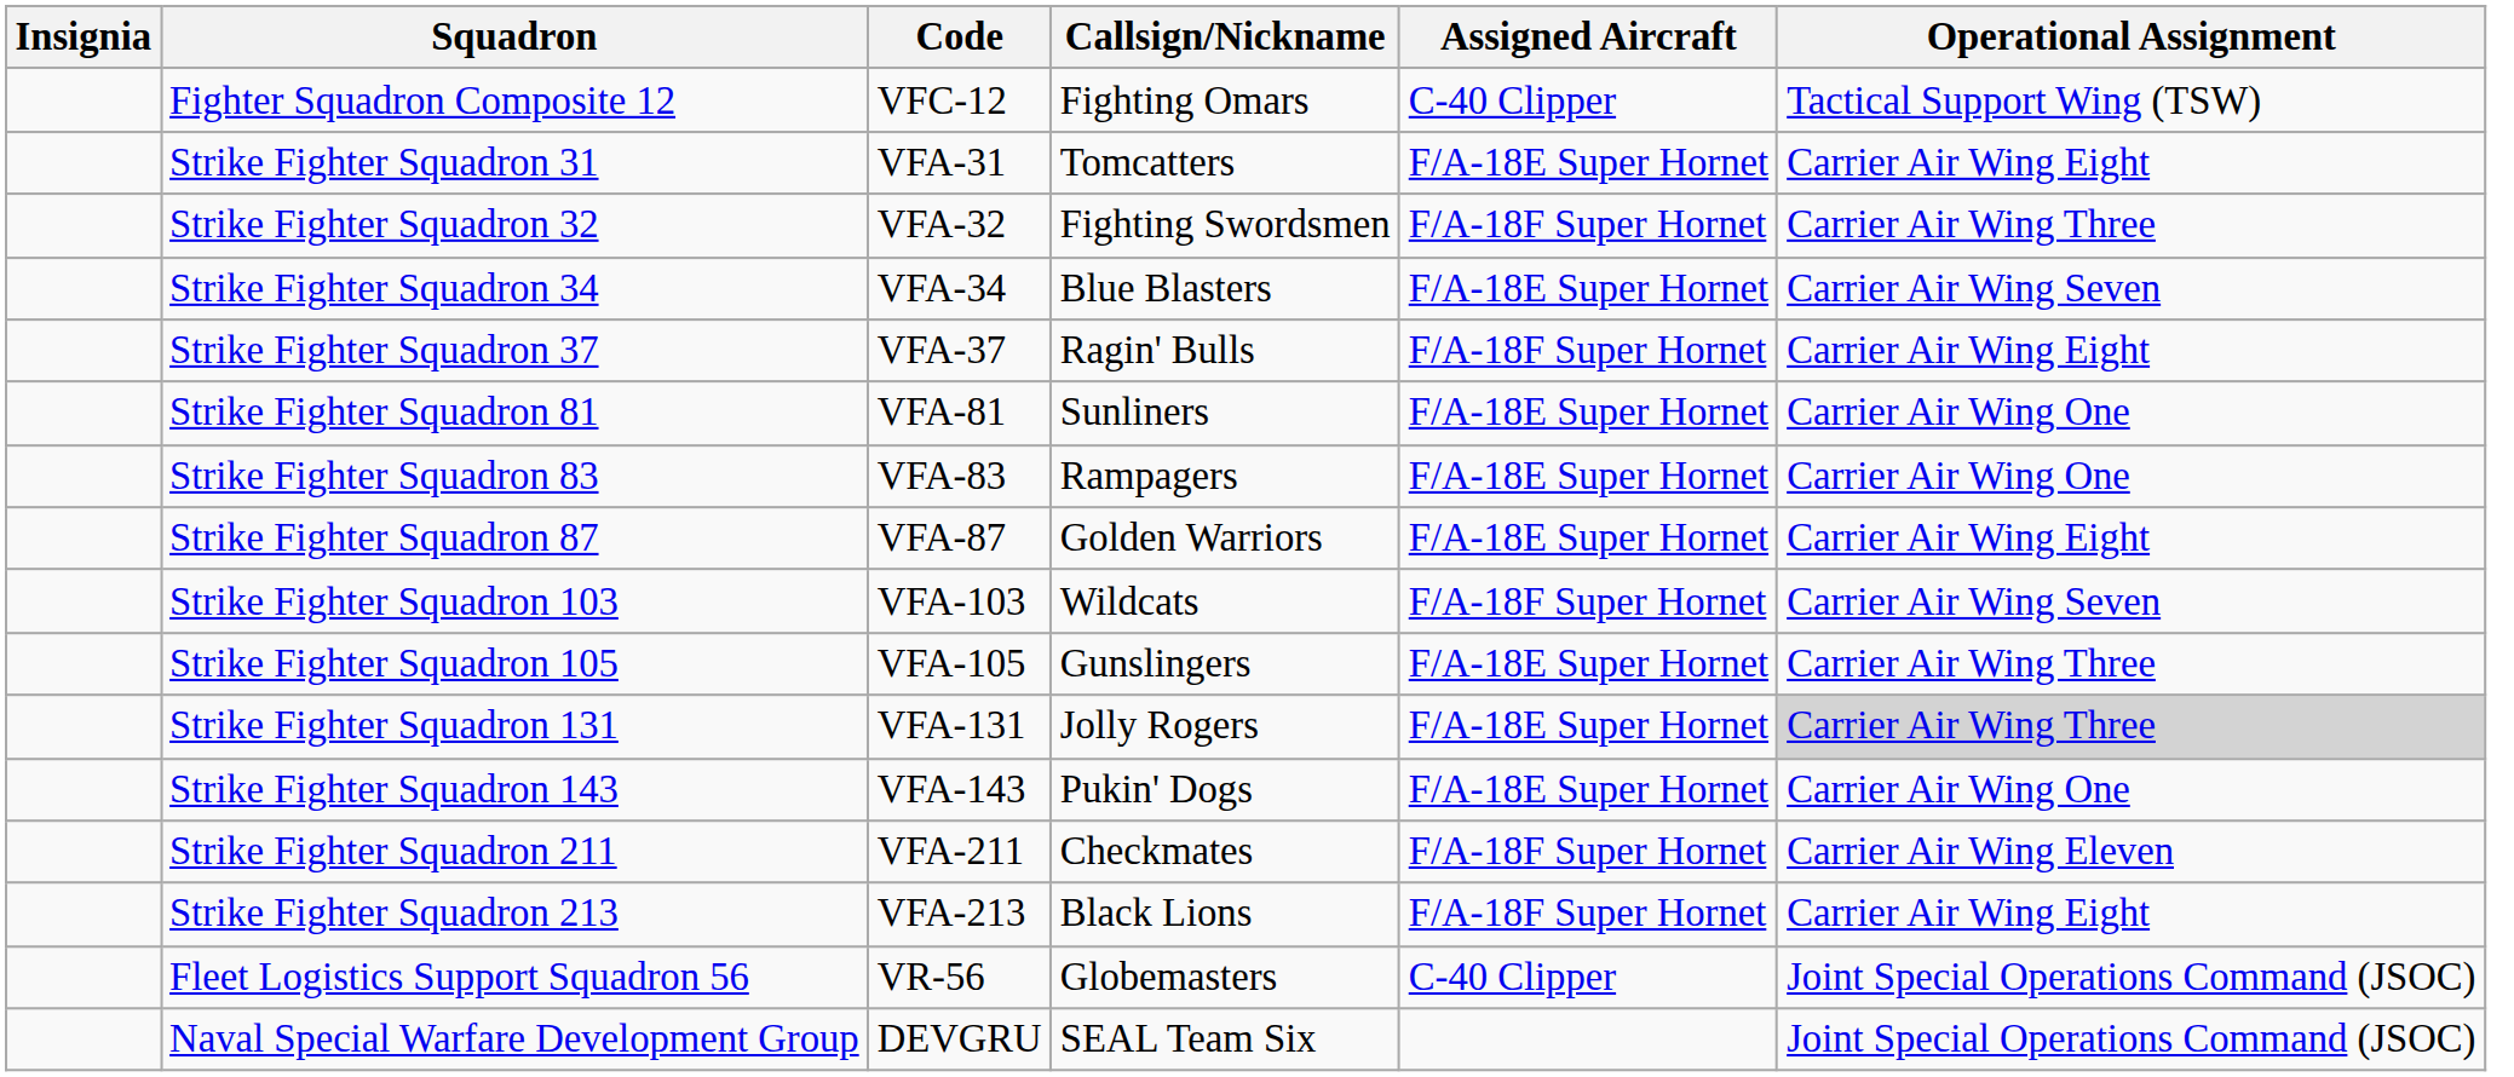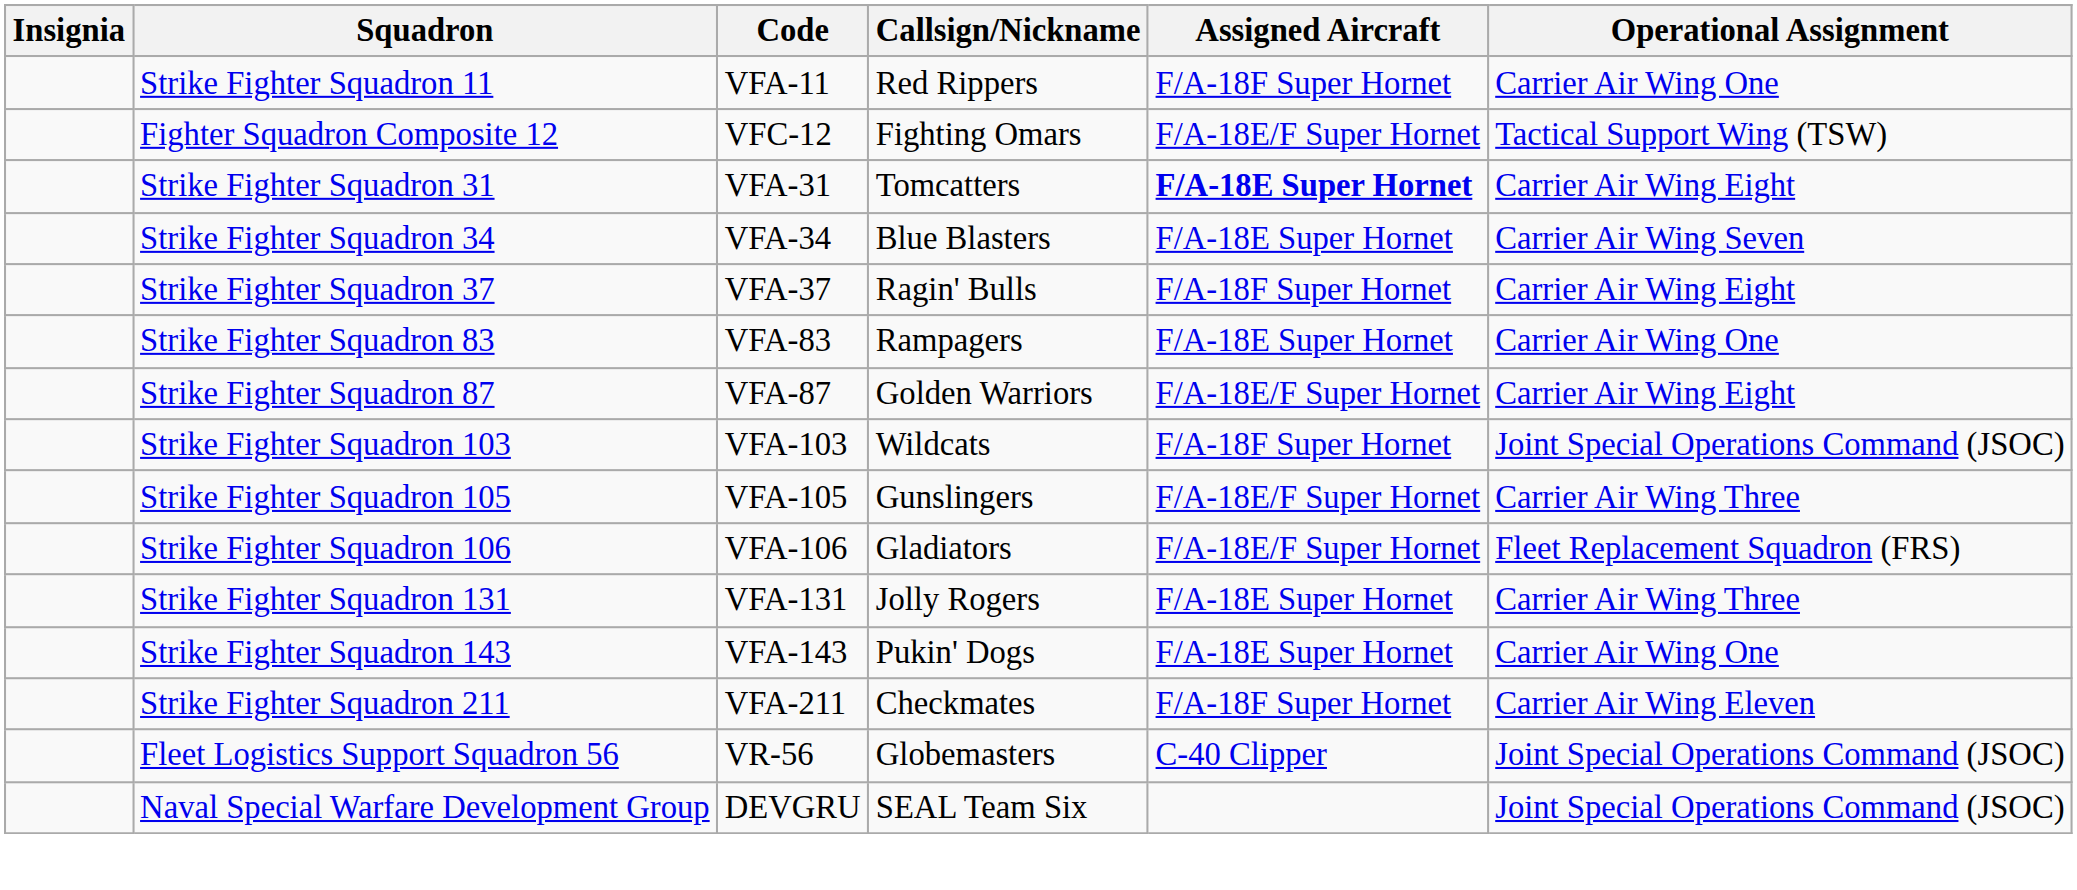+ row: Strike Fighter Squadron 11 | VFA-11 | Red Rippers | F/A-18F Super Hornet | Carrier Air Wing One
Fighter Squadron Composite 12 | Assigned Aircraft: C-40 Clipper -> F/A-18E/F Super Hornet
Strike Fighter Squadron 31 | Assigned Aircraft: normal -> bold
- row: Strike Fighter Squadron 32 | VFA-32 | Fighting Swordsmen | F/A-18F Super Hornet | Carrier Air Wing Three
- row: Strike Fighter Squadron 81 | VFA-81 | Sunliners | F/A-18E Super Hornet | Carrier Air Wing One
Strike Fighter Squadron 87 | Assigned Aircraft: F/A-18E Super Hornet -> F/A-18E/F Super Hornet
Strike Fighter Squadron 103 | Operational Assignment: Carrier Air Wing Seven -> Joint Special Operations Command (JSOC)
Strike Fighter Squadron 105 | Assigned Aircraft: F/A-18E Super Hornet -> F/A-18E/F Super Hornet
+ row: Strike Fighter Squadron 106 | VFA-106 | Gladiators | F/A-18E/F Super Hornet | Fleet Replacement Squadron (FRS)
Strike Fighter Squadron 131 | Operational Assignment: lightgrey background -> no background
- row: Strike Fighter Squadron 213 | VFA-213 | Black Lions | F/A-18F Super Hornet | Carrier Air Wing Eight
